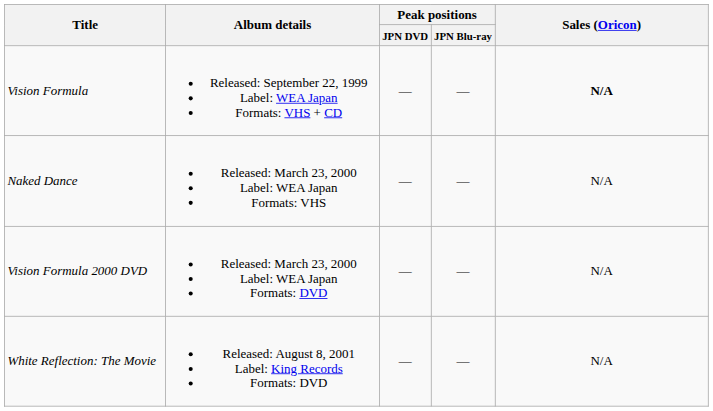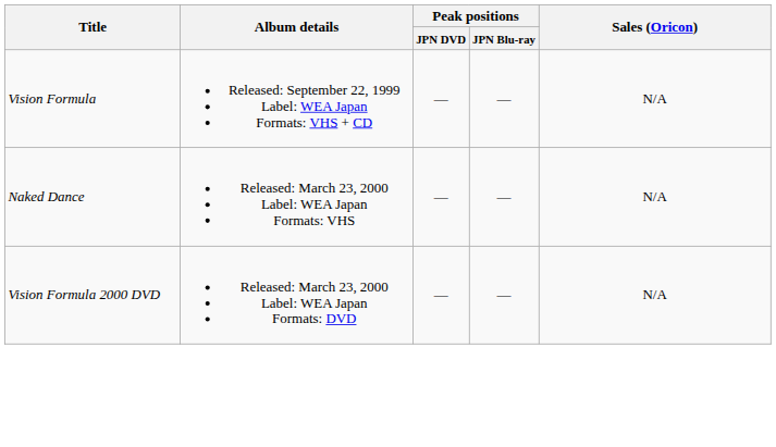Vision Formula | Sales (Oricon): bold -> normal
- row: White Reflection: The Movie | Released: August 8, 2001 Label: King Records Formats: DVD | — | — | N/A
